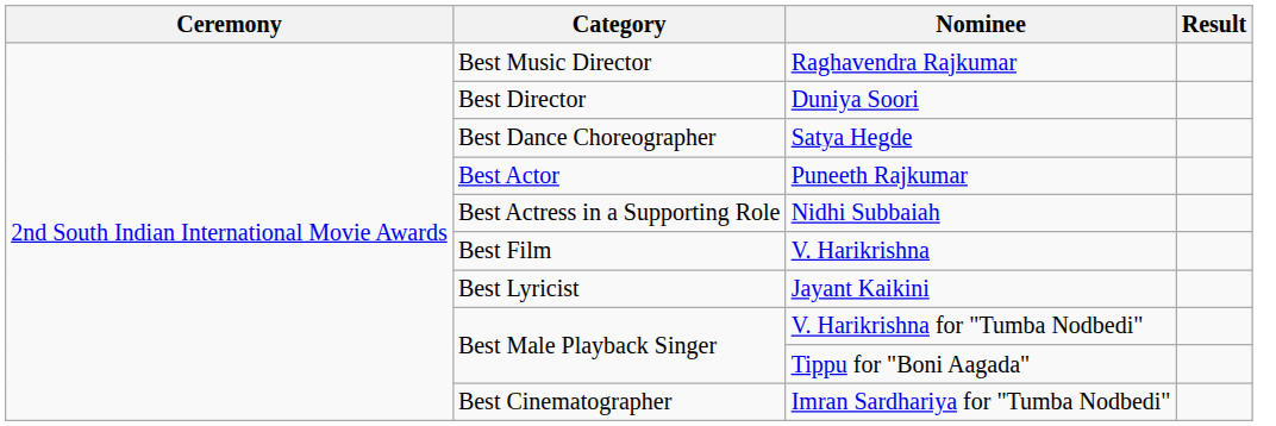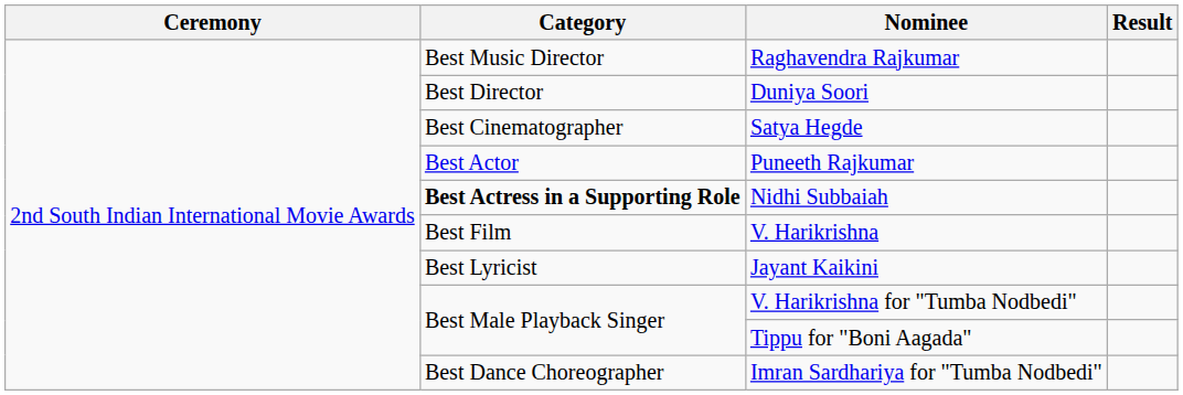Satya Hegde | Category: Best Dance Choreographer -> Best Cinematographer
Nidhi Subbaiah | Category: normal -> bold
Imran Sardhariya for "Tumba Nodbedi" | Category: Best Cinematographer -> Best Dance Choreographer
